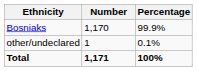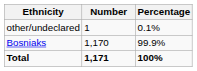rows swapped: Bosniaks <-> other/undeclared
